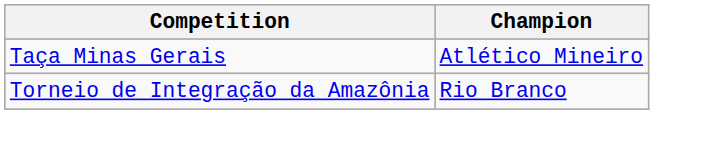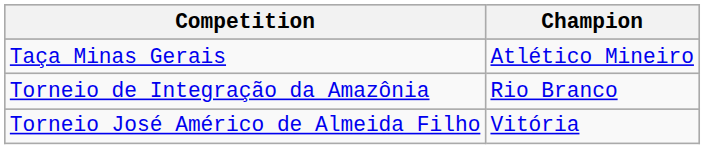+ row: Torneio José Américo de Almeida Filho | Vitória
